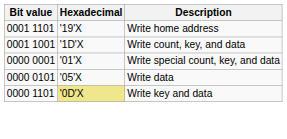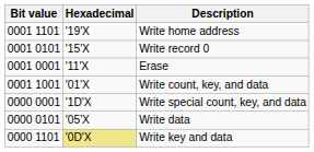+ row: 0001 0101 | '15'X | Write record 0
+ row: 0001 0001 | '11'X | Erase
Write count, key, and data | Hexadecimal: '1D'X -> '01'X
Write special count, key, and data | Hexadecimal: '01'X -> '1D'X
